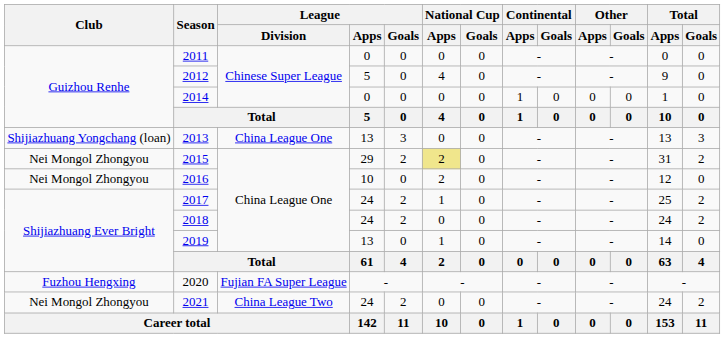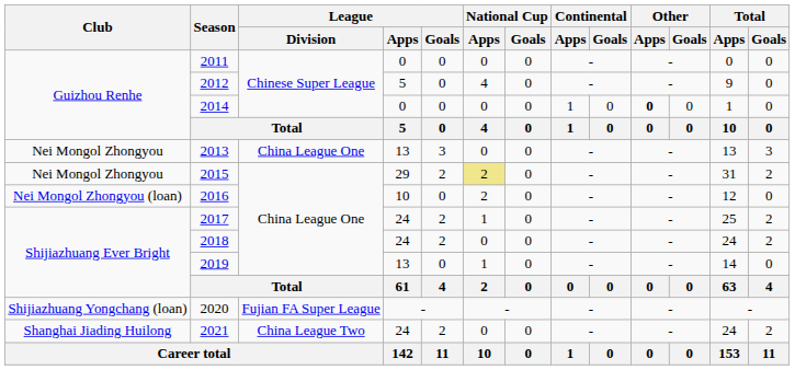2014 | Other / Apps: normal -> bold
2013 | Club: Shijiazhuang Yongchang (loan) -> Nei Mongol Zhongyou
2016 | Club: Nei Mongol Zhongyou -> Nei Mongol Zhongyou (loan)
2020 | Club: Fuzhou Hengxing -> Shijiazhuang Yongchang (loan)
2021 | Club: Nei Mongol Zhongyou -> Shanghai Jiading Huilong
